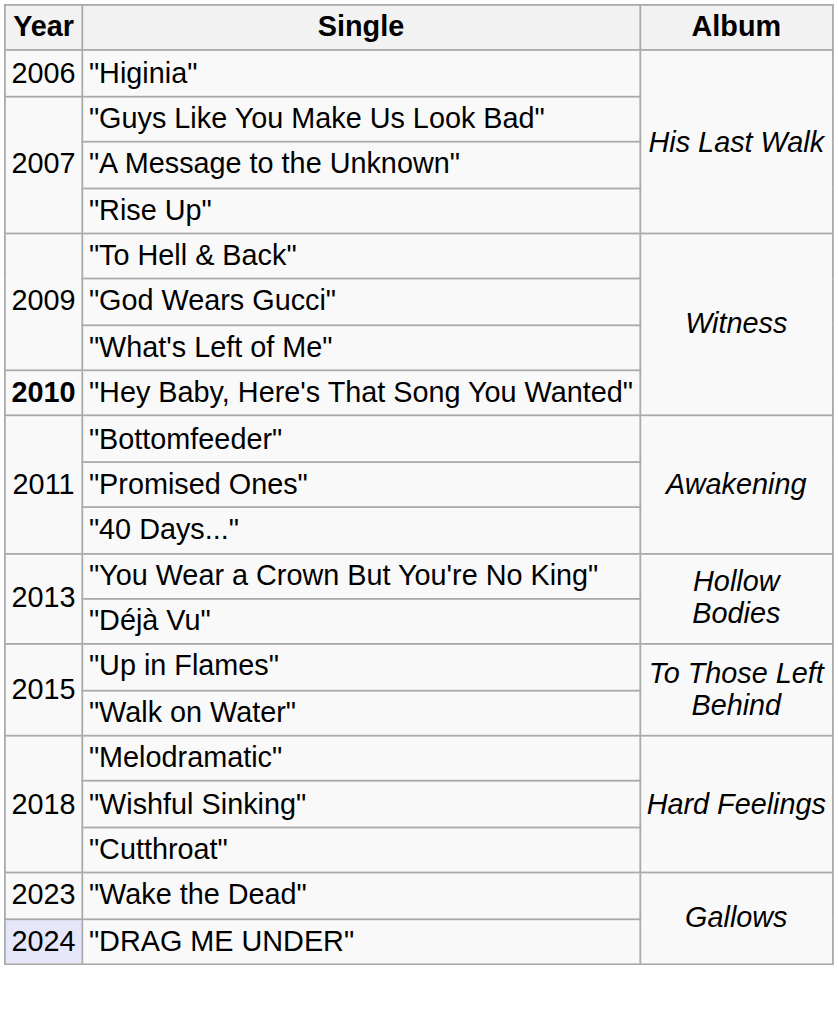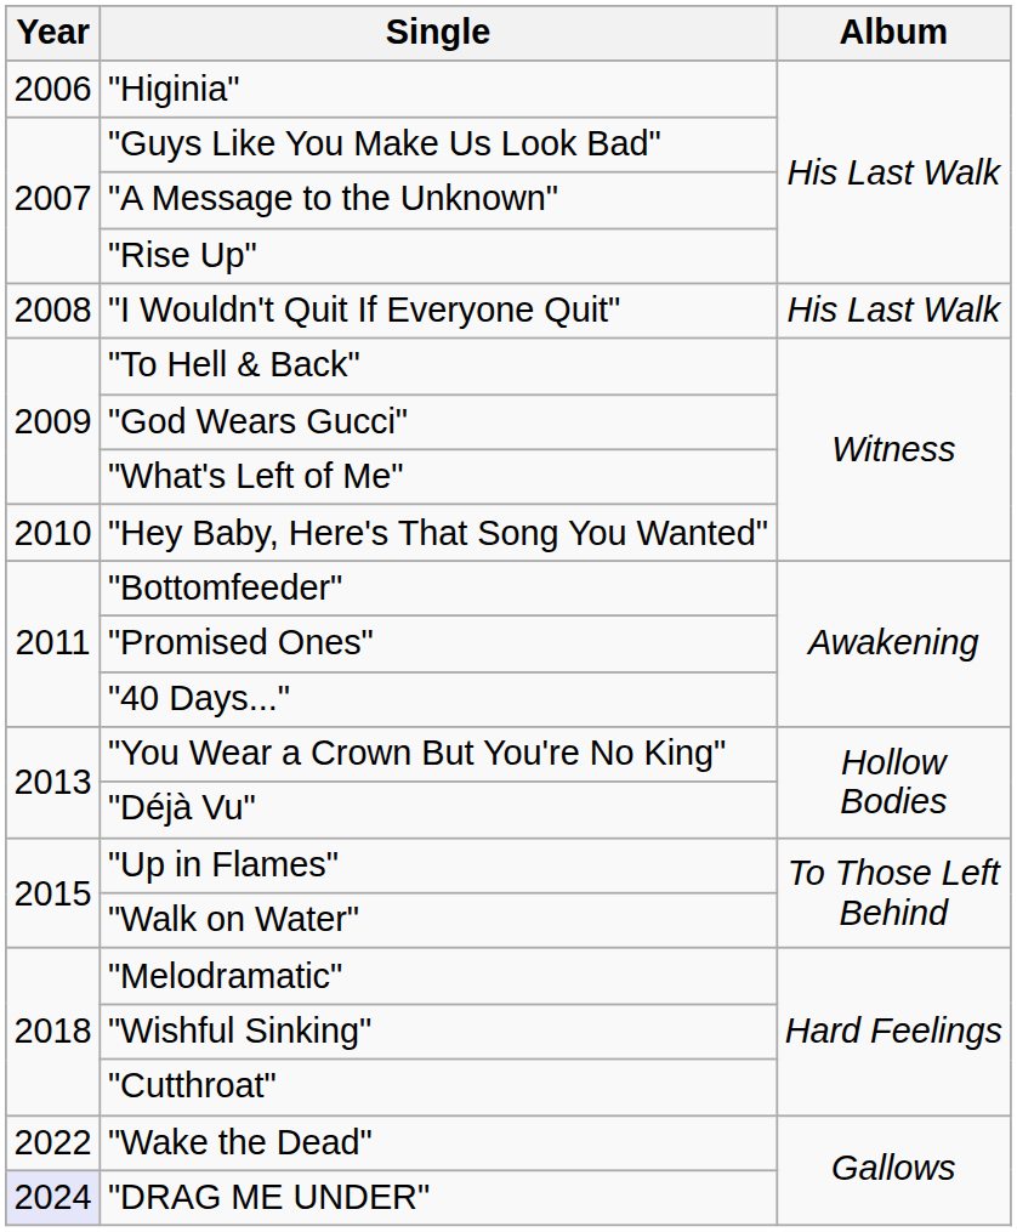+ row: 2008 | "I Wouldn't Quit If Everyone Quit" | His Last Walk
"Hey Baby, Here's That Song You Wanted" | Year: bold -> normal
"Wake the Dead" | Year: 2023 -> 2022
